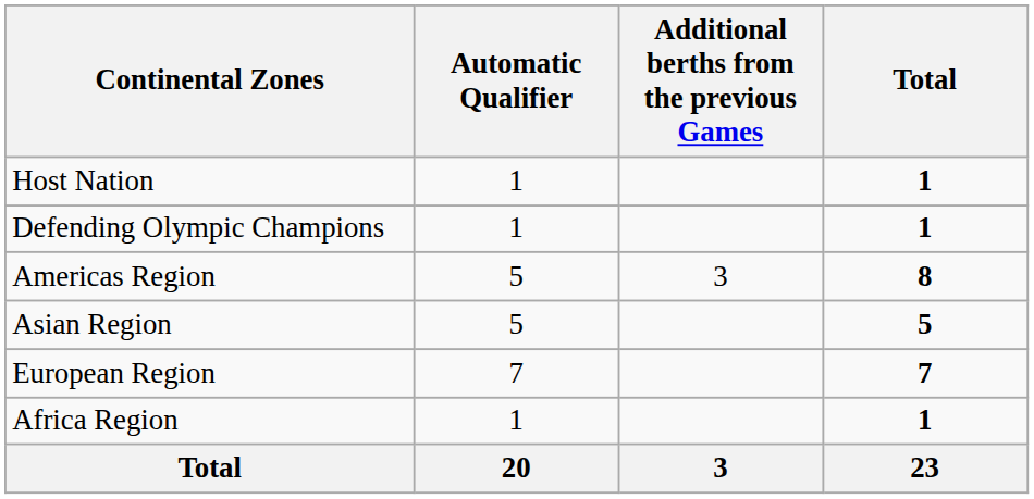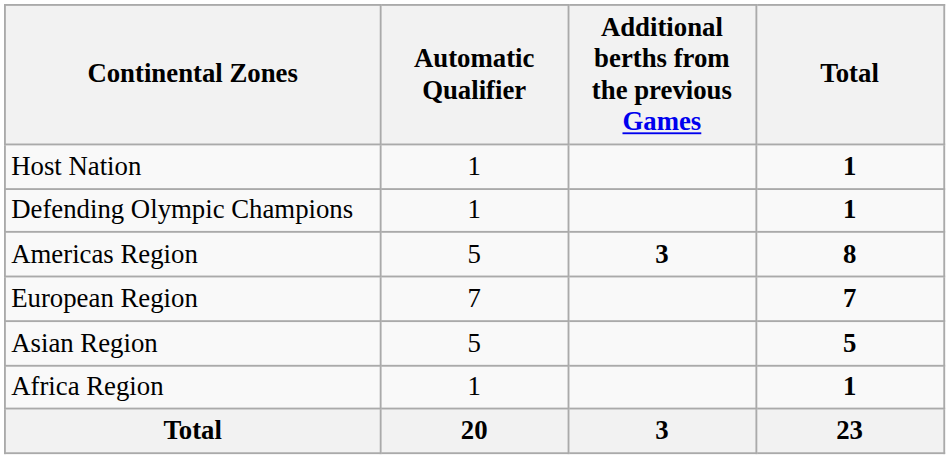Americas Region | Additional berths from the previous Games: normal -> bold
rows swapped: Asian Region <-> European Region
